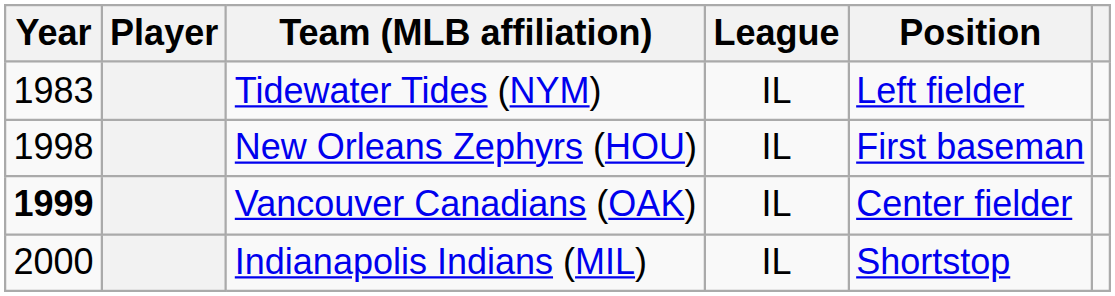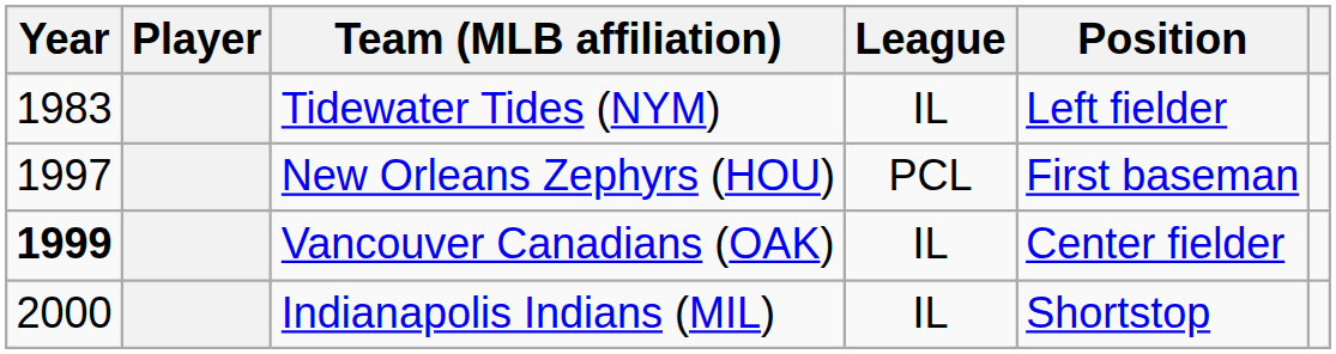New Orleans Zephyrs (HOU) | Year: 1998 -> 1997
New Orleans Zephyrs (HOU) | League: IL -> PCL
